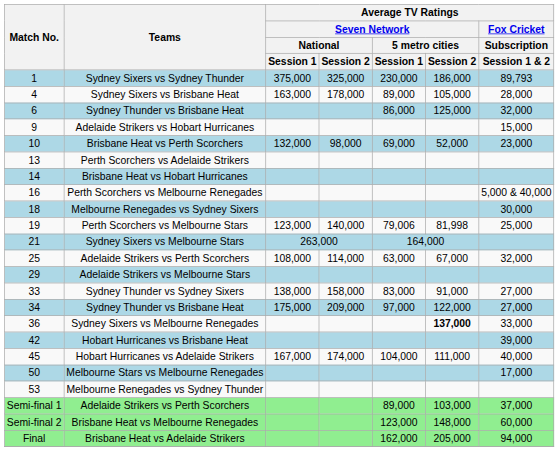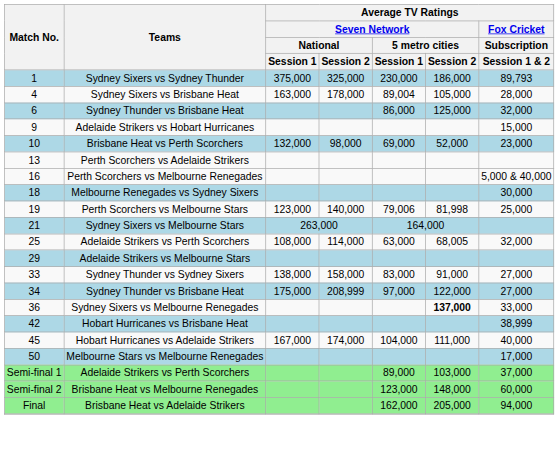Sydney Sixers vs Brisbane Heat | column 5: 89,000 -> 89,004
- row: 14 | Brisbane Heat vs Hobart Hurricanes
25 / Adelaide Strikers vs Perth Scorchers | column 6: 67,000 -> 68,005
34 / Sydney Thunder vs Brisbane Heat | Average TV Ratings / Seven Network / National / Session 2: 209,000 -> 208,999
Hobart Hurricanes vs Brisbane Heat | column 7: 39,000 -> 38,999
- row: 53 | Melbourne Renegades vs Sydney Thunder
